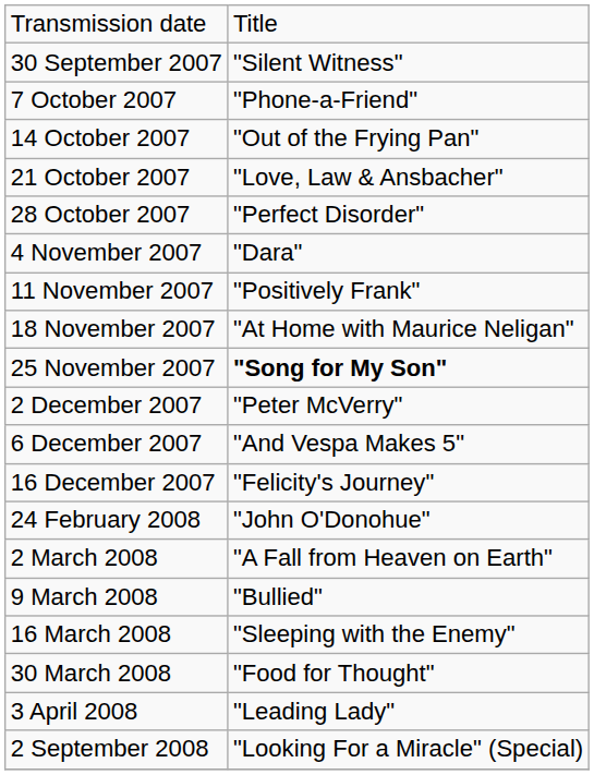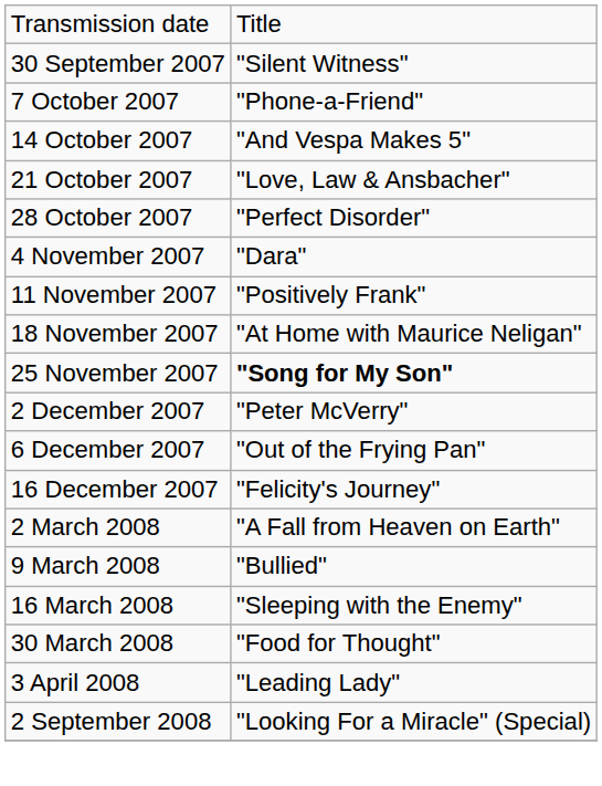14 October 2007 | column 2: "Out of the Frying Pan" -> "And Vespa Makes 5"
6 December 2007 | column 2: "And Vespa Makes 5" -> "Out of the Frying Pan"
- row: 24 February 2008 | "John O'Donohue"
